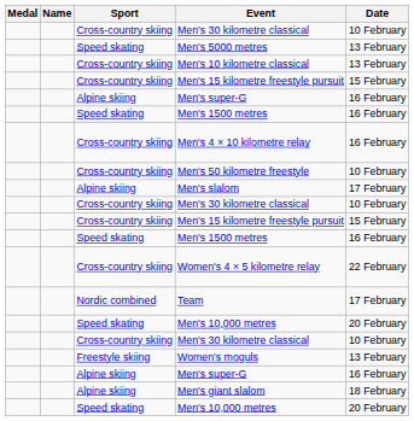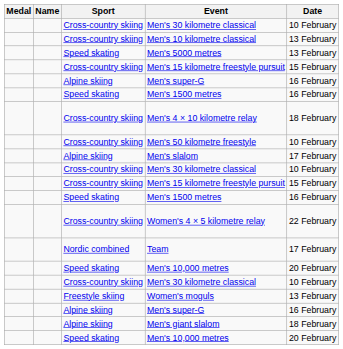rows swapped: Men's 10 kilometre classical <-> Men's 5000 metres
Men's 4 × 10 kilometre relay | Date: 16 February -> 18 February
